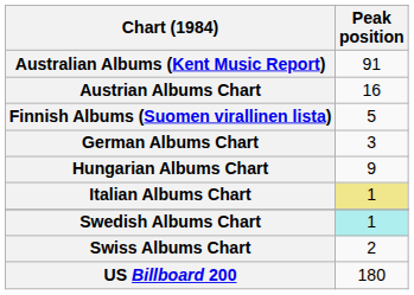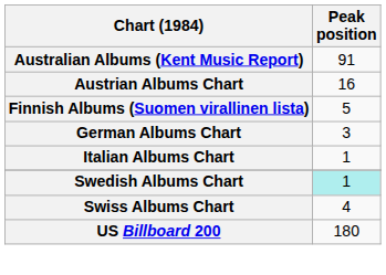- row: Hungarian Albums Chart | 9
Italian Albums Chart | Peak position: khaki background -> no background
Swiss Albums Chart | Peak position: 2 -> 4
